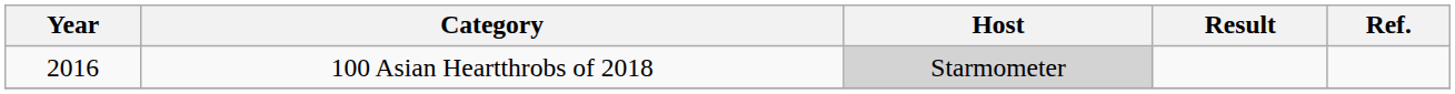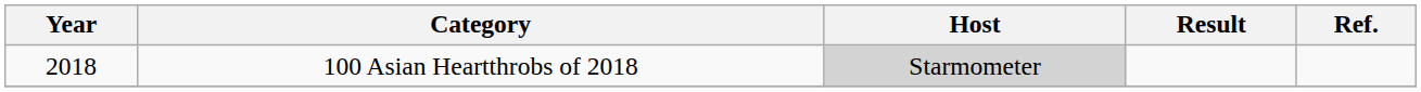100 Asian Heartthrobs of 2018 | Year: 2016 -> 2018
